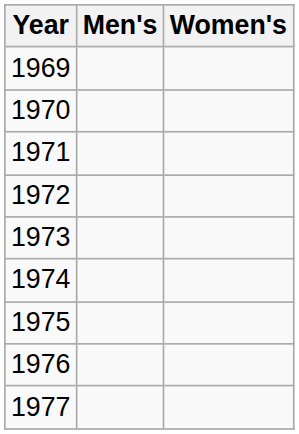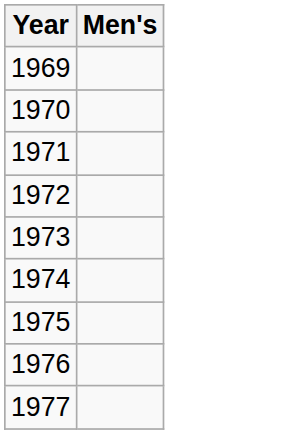- column: Women's
